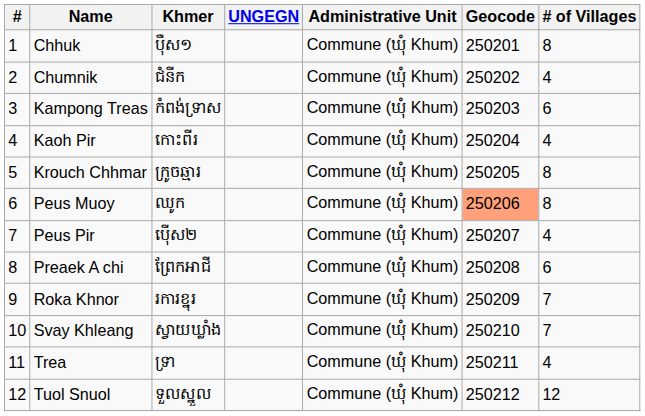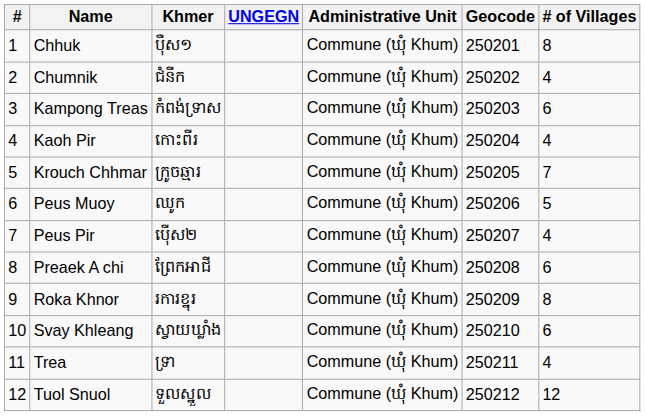Krouch Chhmar | # of Villages: 8 -> 7
Peus Muoy | Geocode: lightsalmon background -> no background
Peus Muoy | # of Villages: 8 -> 5
Roka Khnor | # of Villages: 7 -> 8
Svay Khleang | # of Villages: 7 -> 6
